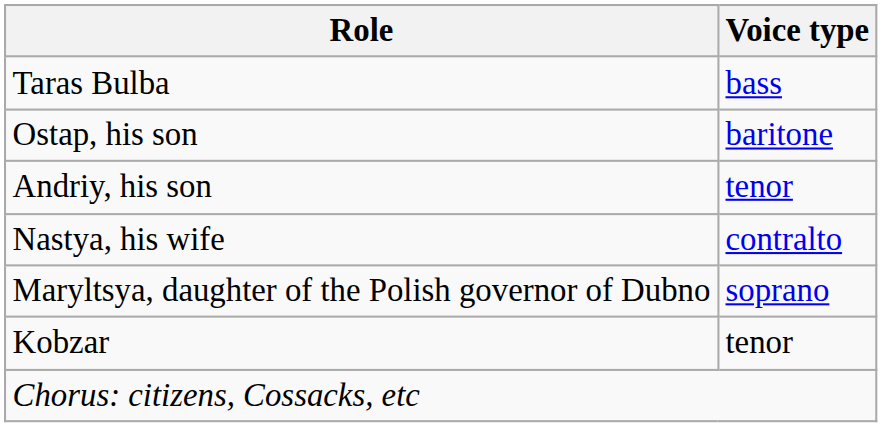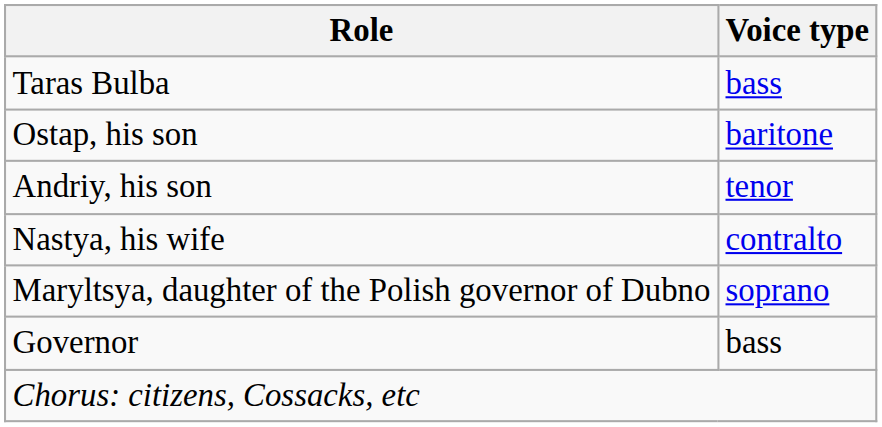+ row: Governor | bass
- row: Kobzar | tenor
